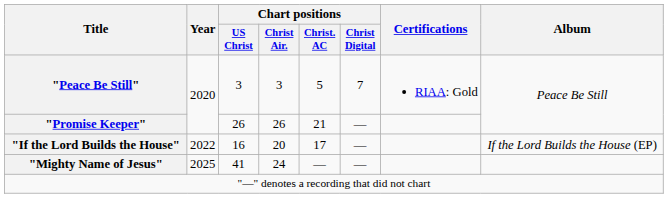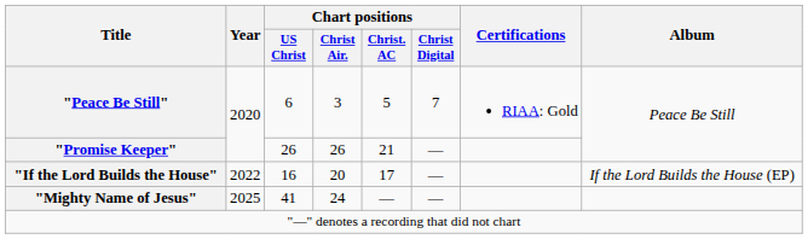"Peace Be Still" | Chart positions / US Christ: 3 -> 6
